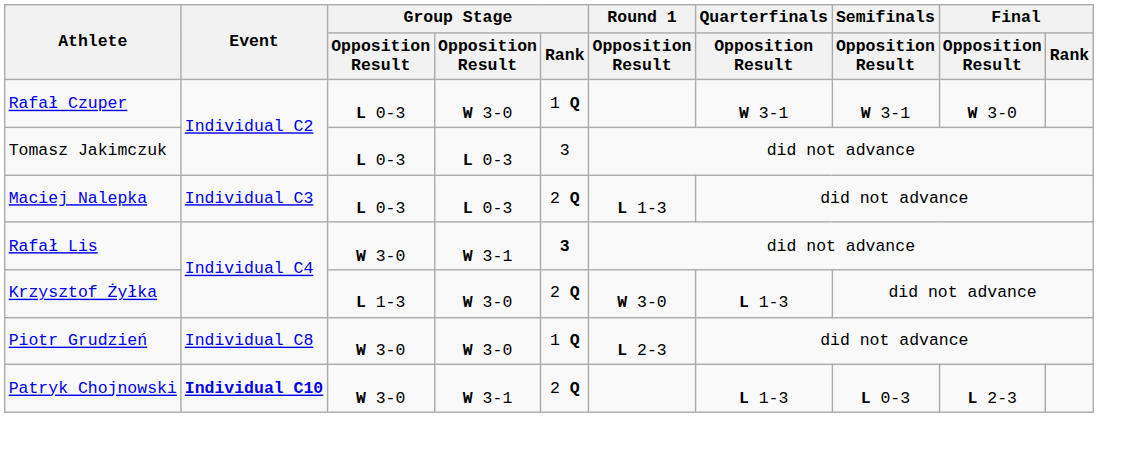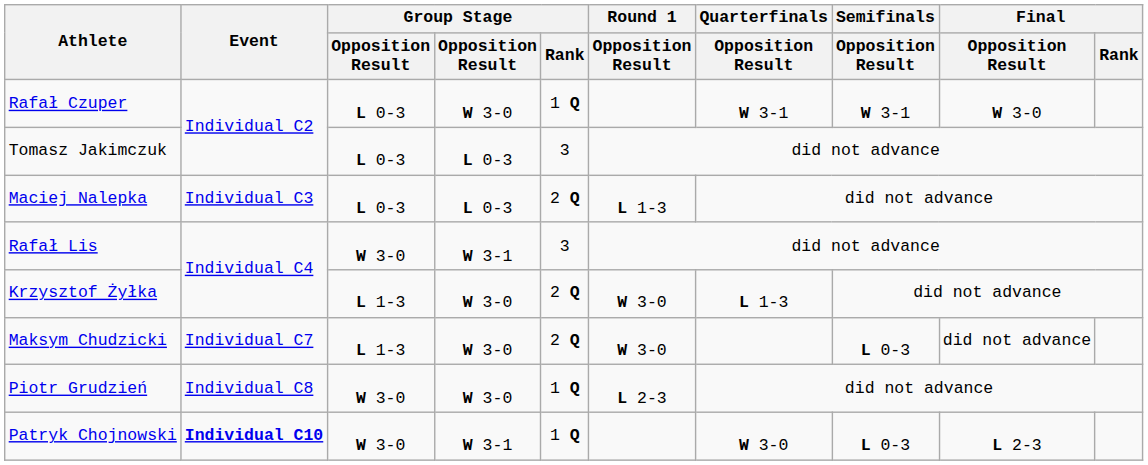Rafał Lis | Group Stage / Rank: bold -> normal
+ row: Maksym Chudzicki | Individual C7 | L 1-3 | W 3-0 | 2 Q | W 3-0 | L 0-3 | did not advance
Patryk Chojnowski | Group Stage / Rank: 2 Q -> 1 Q
Patryk Chojnowski | Quarterfinals / Opposition Result: L 1-3 -> W 3-0
